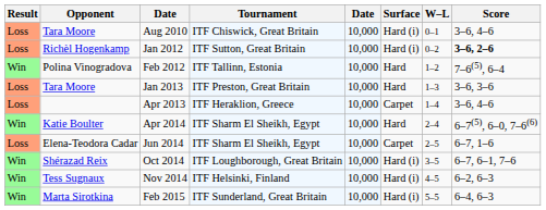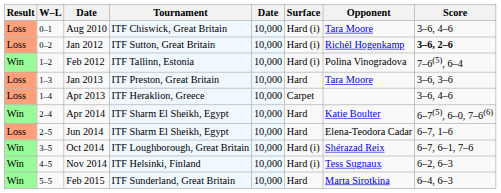columns swapped: W–L <-> Opponent
Feb 2012 | Surface: Hard -> Hard (i)
Jun 2014 | Surface: Carpet -> Hard
Feb 2015 | Surface: Hard (i) -> Hard
